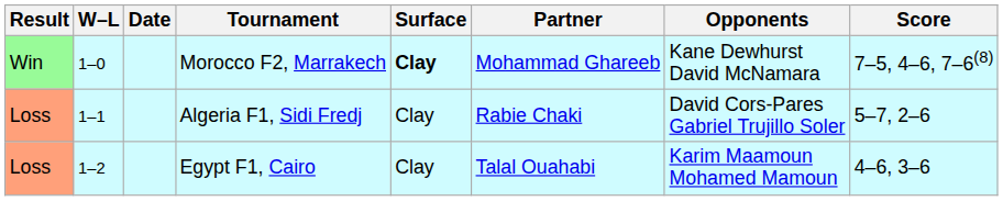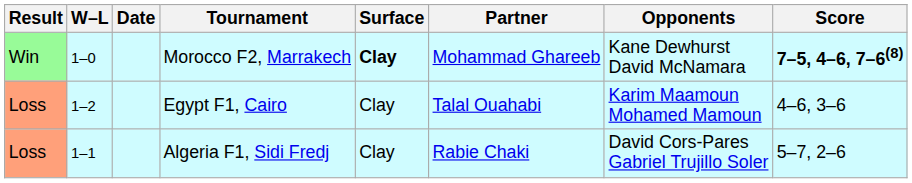Morocco F2, Marrakech | Score: normal -> bold
rows swapped: Algeria F1, Sidi Fredj <-> Egypt F1, Cairo
